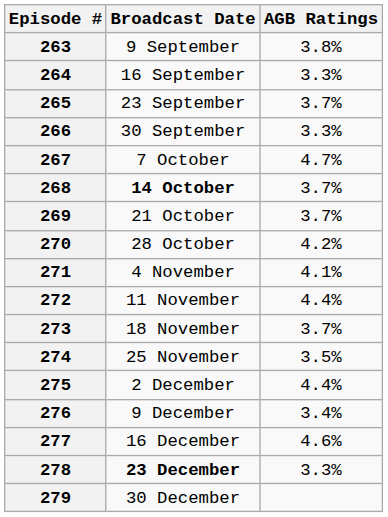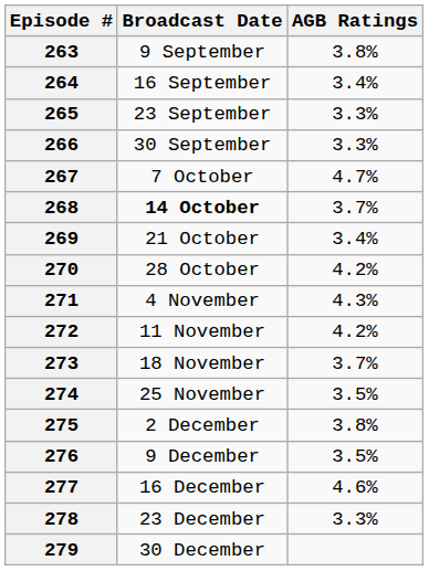264 | AGB Ratings: 3.3% -> 3.4%
265 | AGB Ratings: 3.7% -> 3.3%
269 | AGB Ratings: 3.7% -> 3.4%
271 | AGB Ratings: 4.1% -> 4.3%
272 | AGB Ratings: 4.4% -> 4.2%
275 | AGB Ratings: 4.4% -> 3.8%
276 | AGB Ratings: 3.4% -> 3.5%
278 | Broadcast Date: bold -> normal
